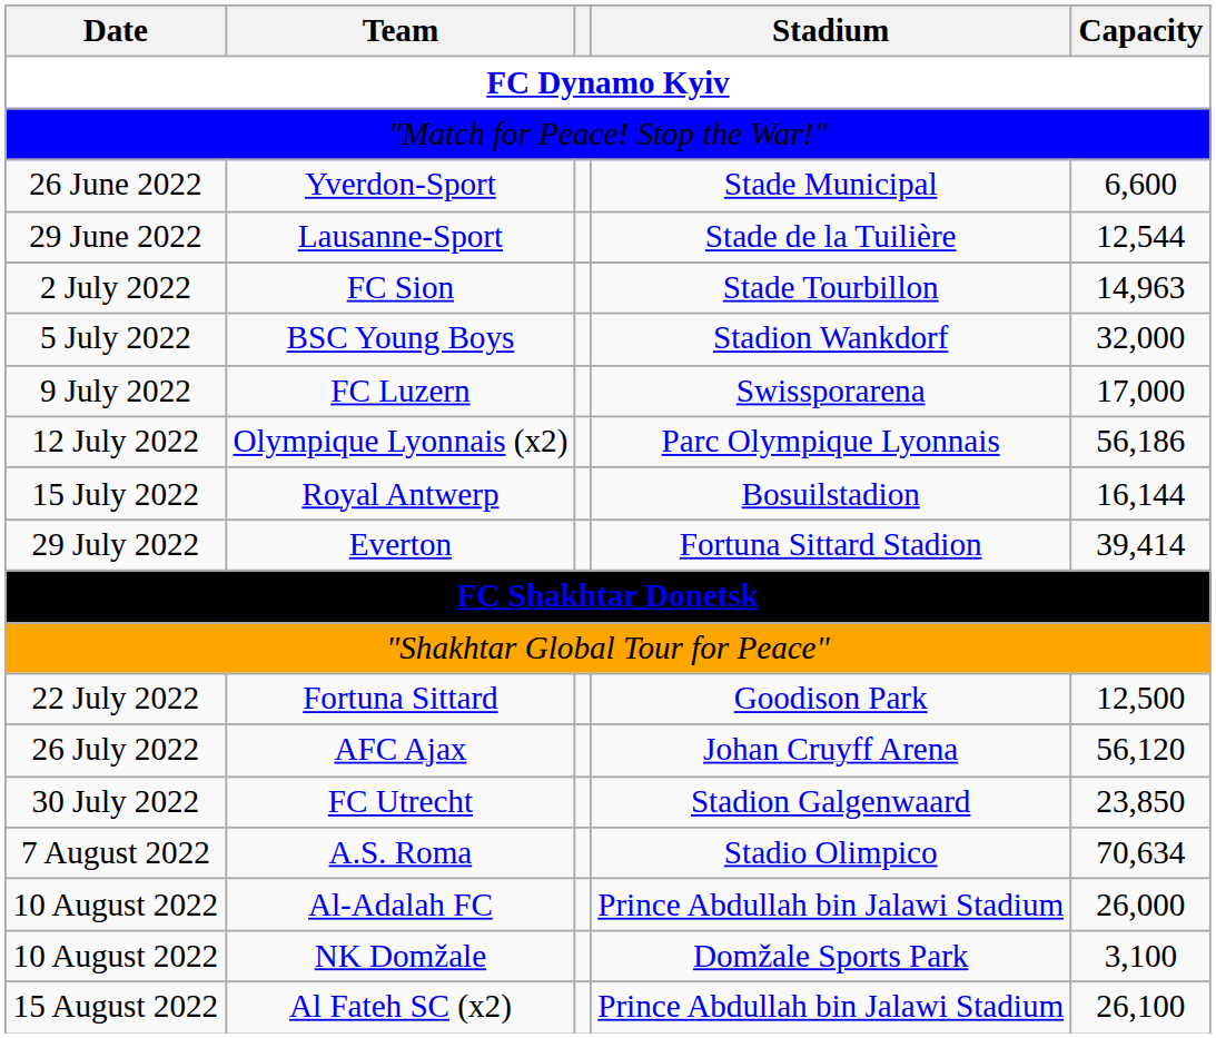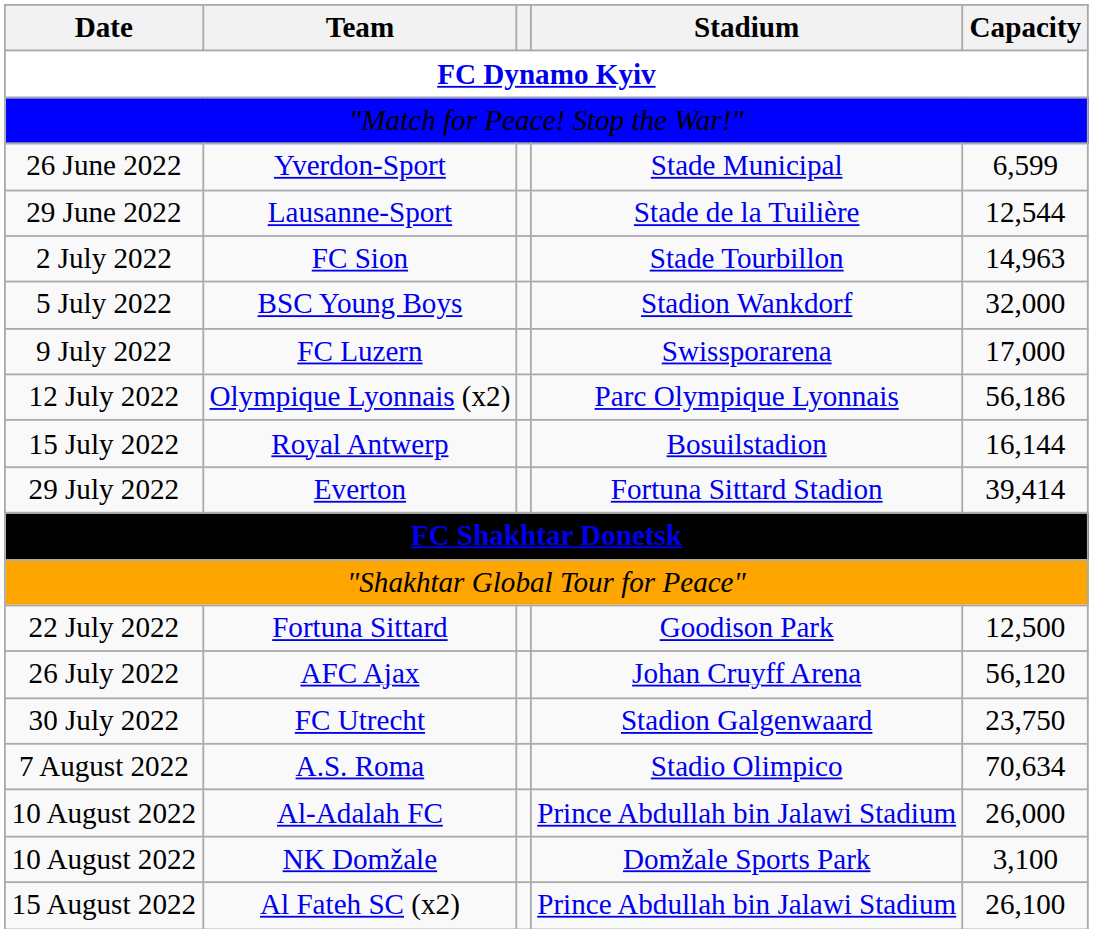Yverdon-Sport | Capacity: 6,600 -> 6,599
FC Utrecht | Capacity: 23,850 -> 23,750
